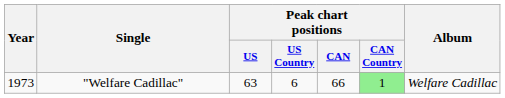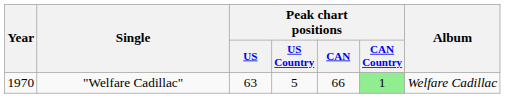"Welfare Cadillac" | Year: 1973 -> 1970
"Welfare Cadillac" | Peak chart positions / US Country: 6 -> 5
